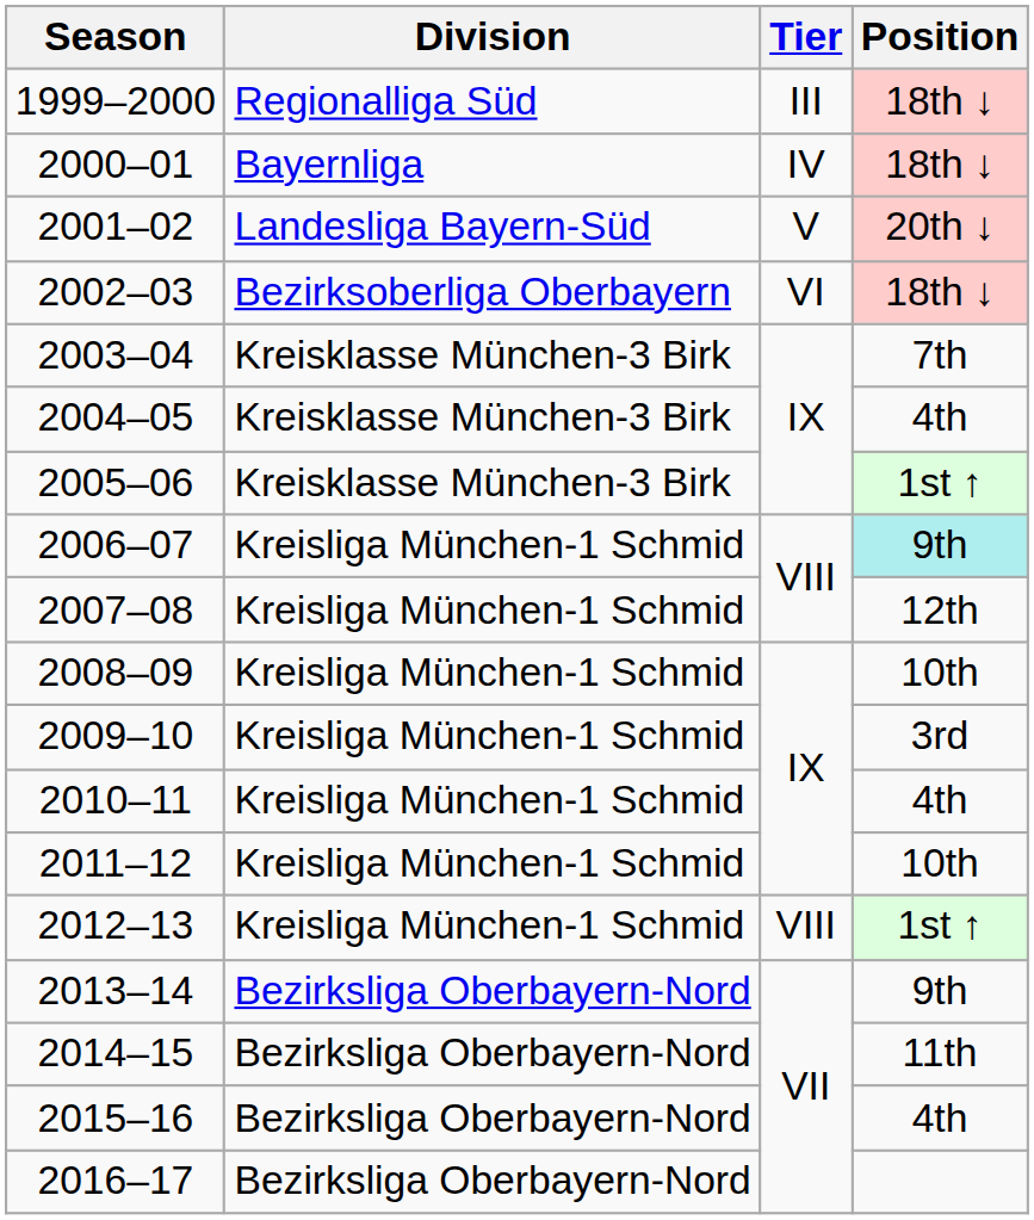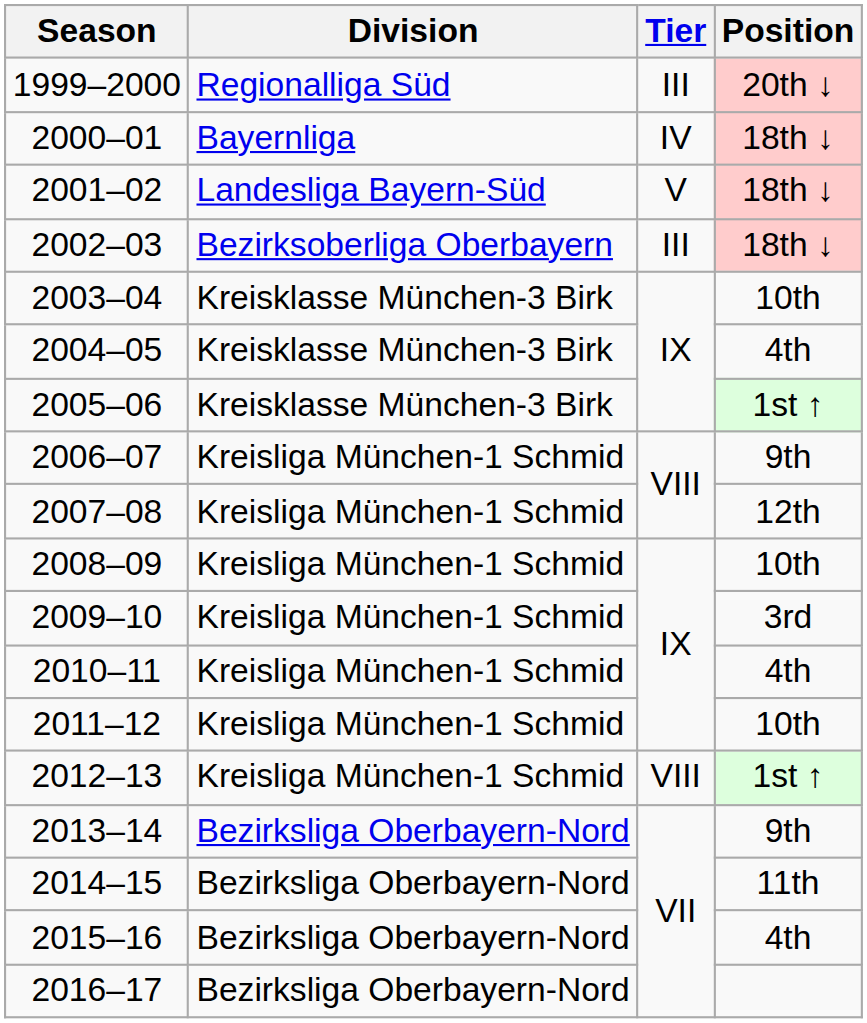1999–2000 | Position: 18th ↓ -> 20th ↓
2001–02 | Position: 20th ↓ -> 18th ↓
2002–03 | Tier: VI -> III
2003–04 | Position: 7th -> 10th
2006–07 | Position: paleturquoise background -> no background
